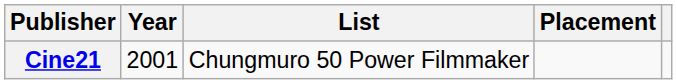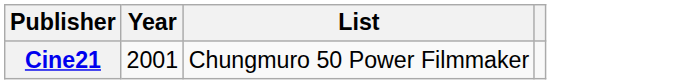- column: Placement
